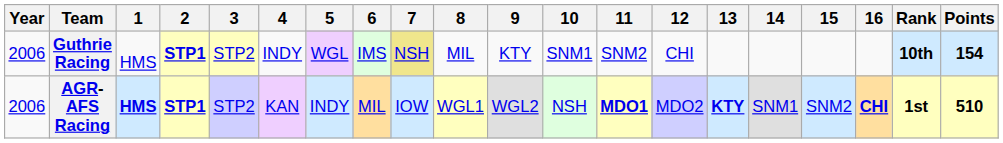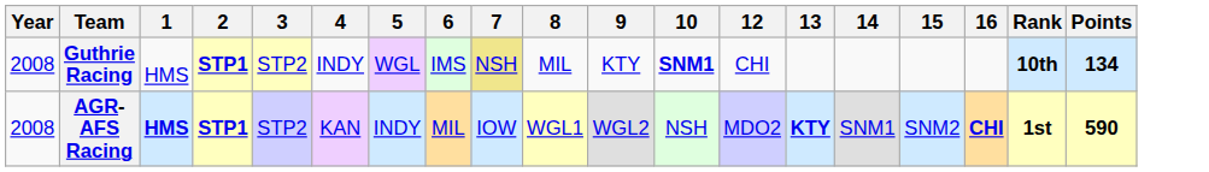- column: 11 | SNM2 | MDO1
Guthrie Racing | Year: 2006 -> 2008
Guthrie Racing | 10: normal -> bold
Guthrie Racing | Points: 154 -> 134
AGR-AFS Racing | Year: 2006 -> 2008
AGR-AFS Racing | Points: 510 -> 590
